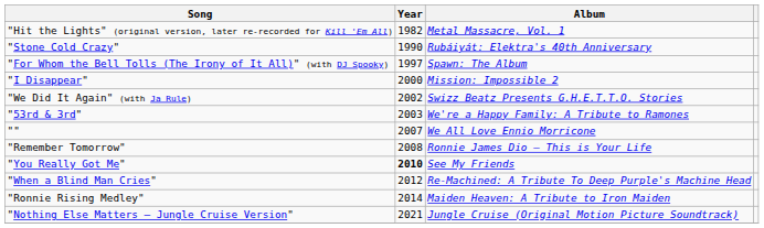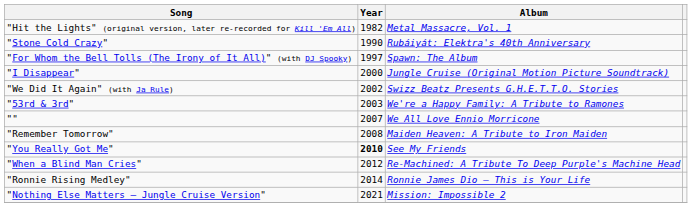"I Disappear" | Album: Mission: Impossible 2 -> Jungle Cruise (Original Motion Picture Soundtrack)
"Remember Tomorrow" | Album: Ronnie James Dio – This is Your Life -> Maiden Heaven: A Tribute to Iron Maiden
"Ronnie Rising Medley" | Album: Maiden Heaven: A Tribute to Iron Maiden -> Ronnie James Dio – This is Your Life
"Nothing Else Matters – Jungle Cruise Version" | Album: Jungle Cruise (Original Motion Picture Soundtrack) -> Mission: Impossible 2
